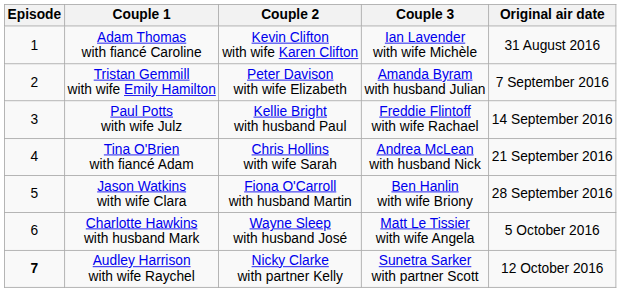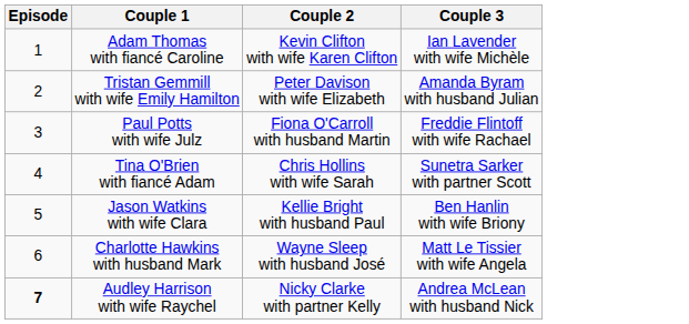- column: Original air date | 31 August 2016 | 7 September 2016 | 14 September 2016 | 21 September 2016 | 28 September 2016 | 5 October 2016 | 12 October 2016
Paul Potts with wife Julz | Couple 2: Kellie Bright with husband Paul -> Fiona O'Carroll with husband Martin
Tina O'Brien with fiancé Adam | Couple 3: Andrea McLean with husband Nick -> Sunetra Sarker with partner Scott
Jason Watkins with wife Clara | Couple 2: Fiona O'Carroll with husband Martin -> Kellie Bright with husband Paul
Audley Harrison with wife Raychel | Couple 3: Sunetra Sarker with partner Scott -> Andrea McLean with husband Nick
